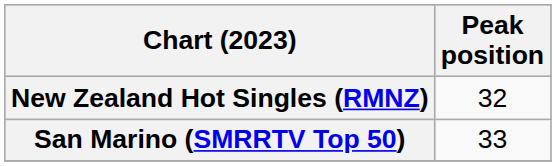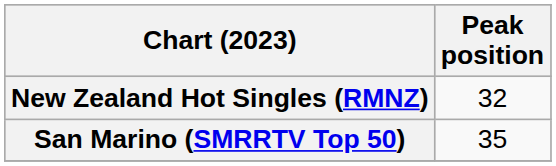San Marino (SMRRTV Top 50) | Peak position: 33 -> 35
